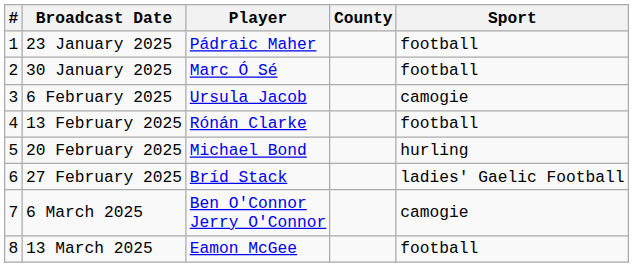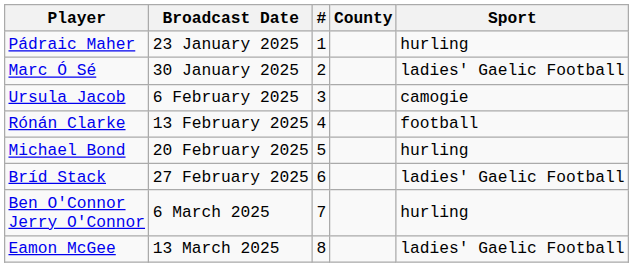columns swapped: # <-> Player
23 January 2025 | Sport: football -> hurling
30 January 2025 | Sport: football -> ladies' Gaelic Football
6 March 2025 | Sport: camogie -> hurling
13 March 2025 | Sport: football -> ladies' Gaelic Football
